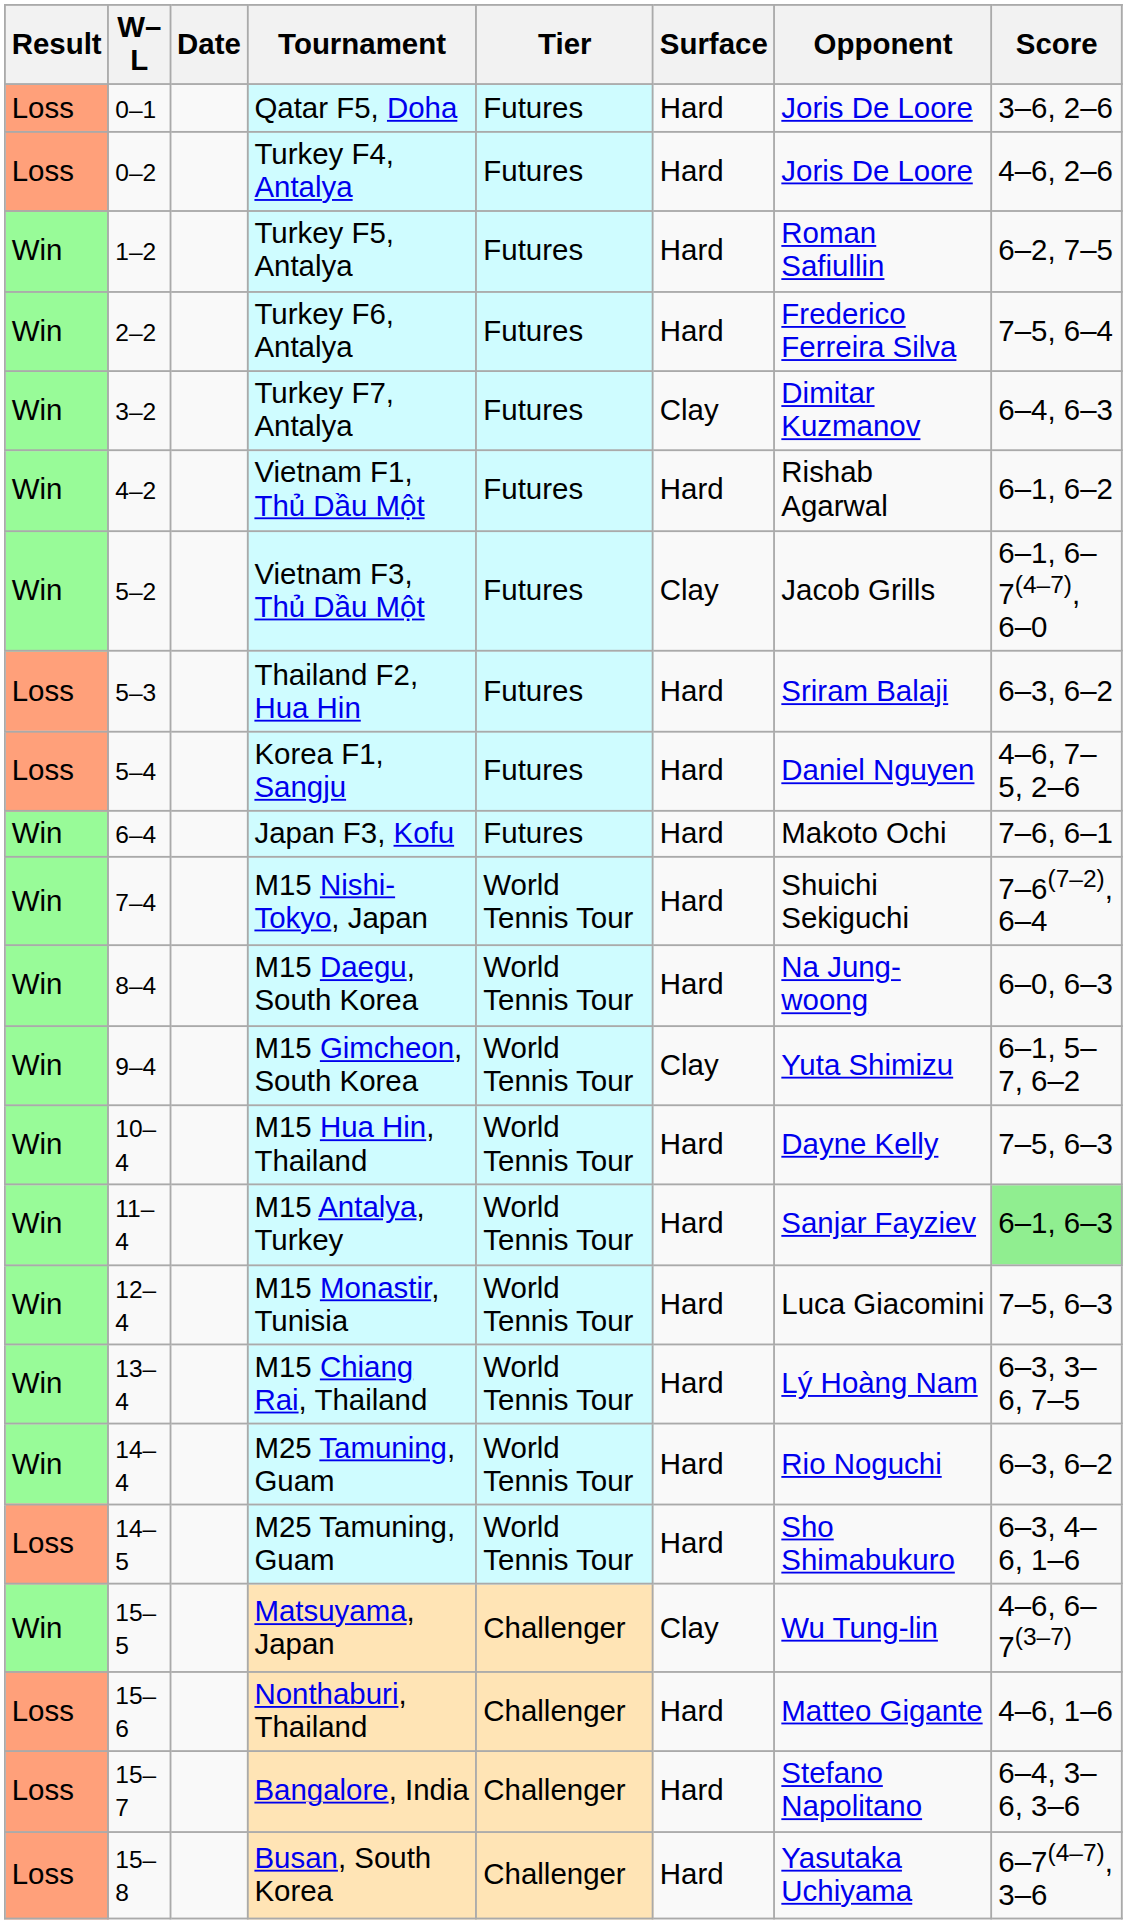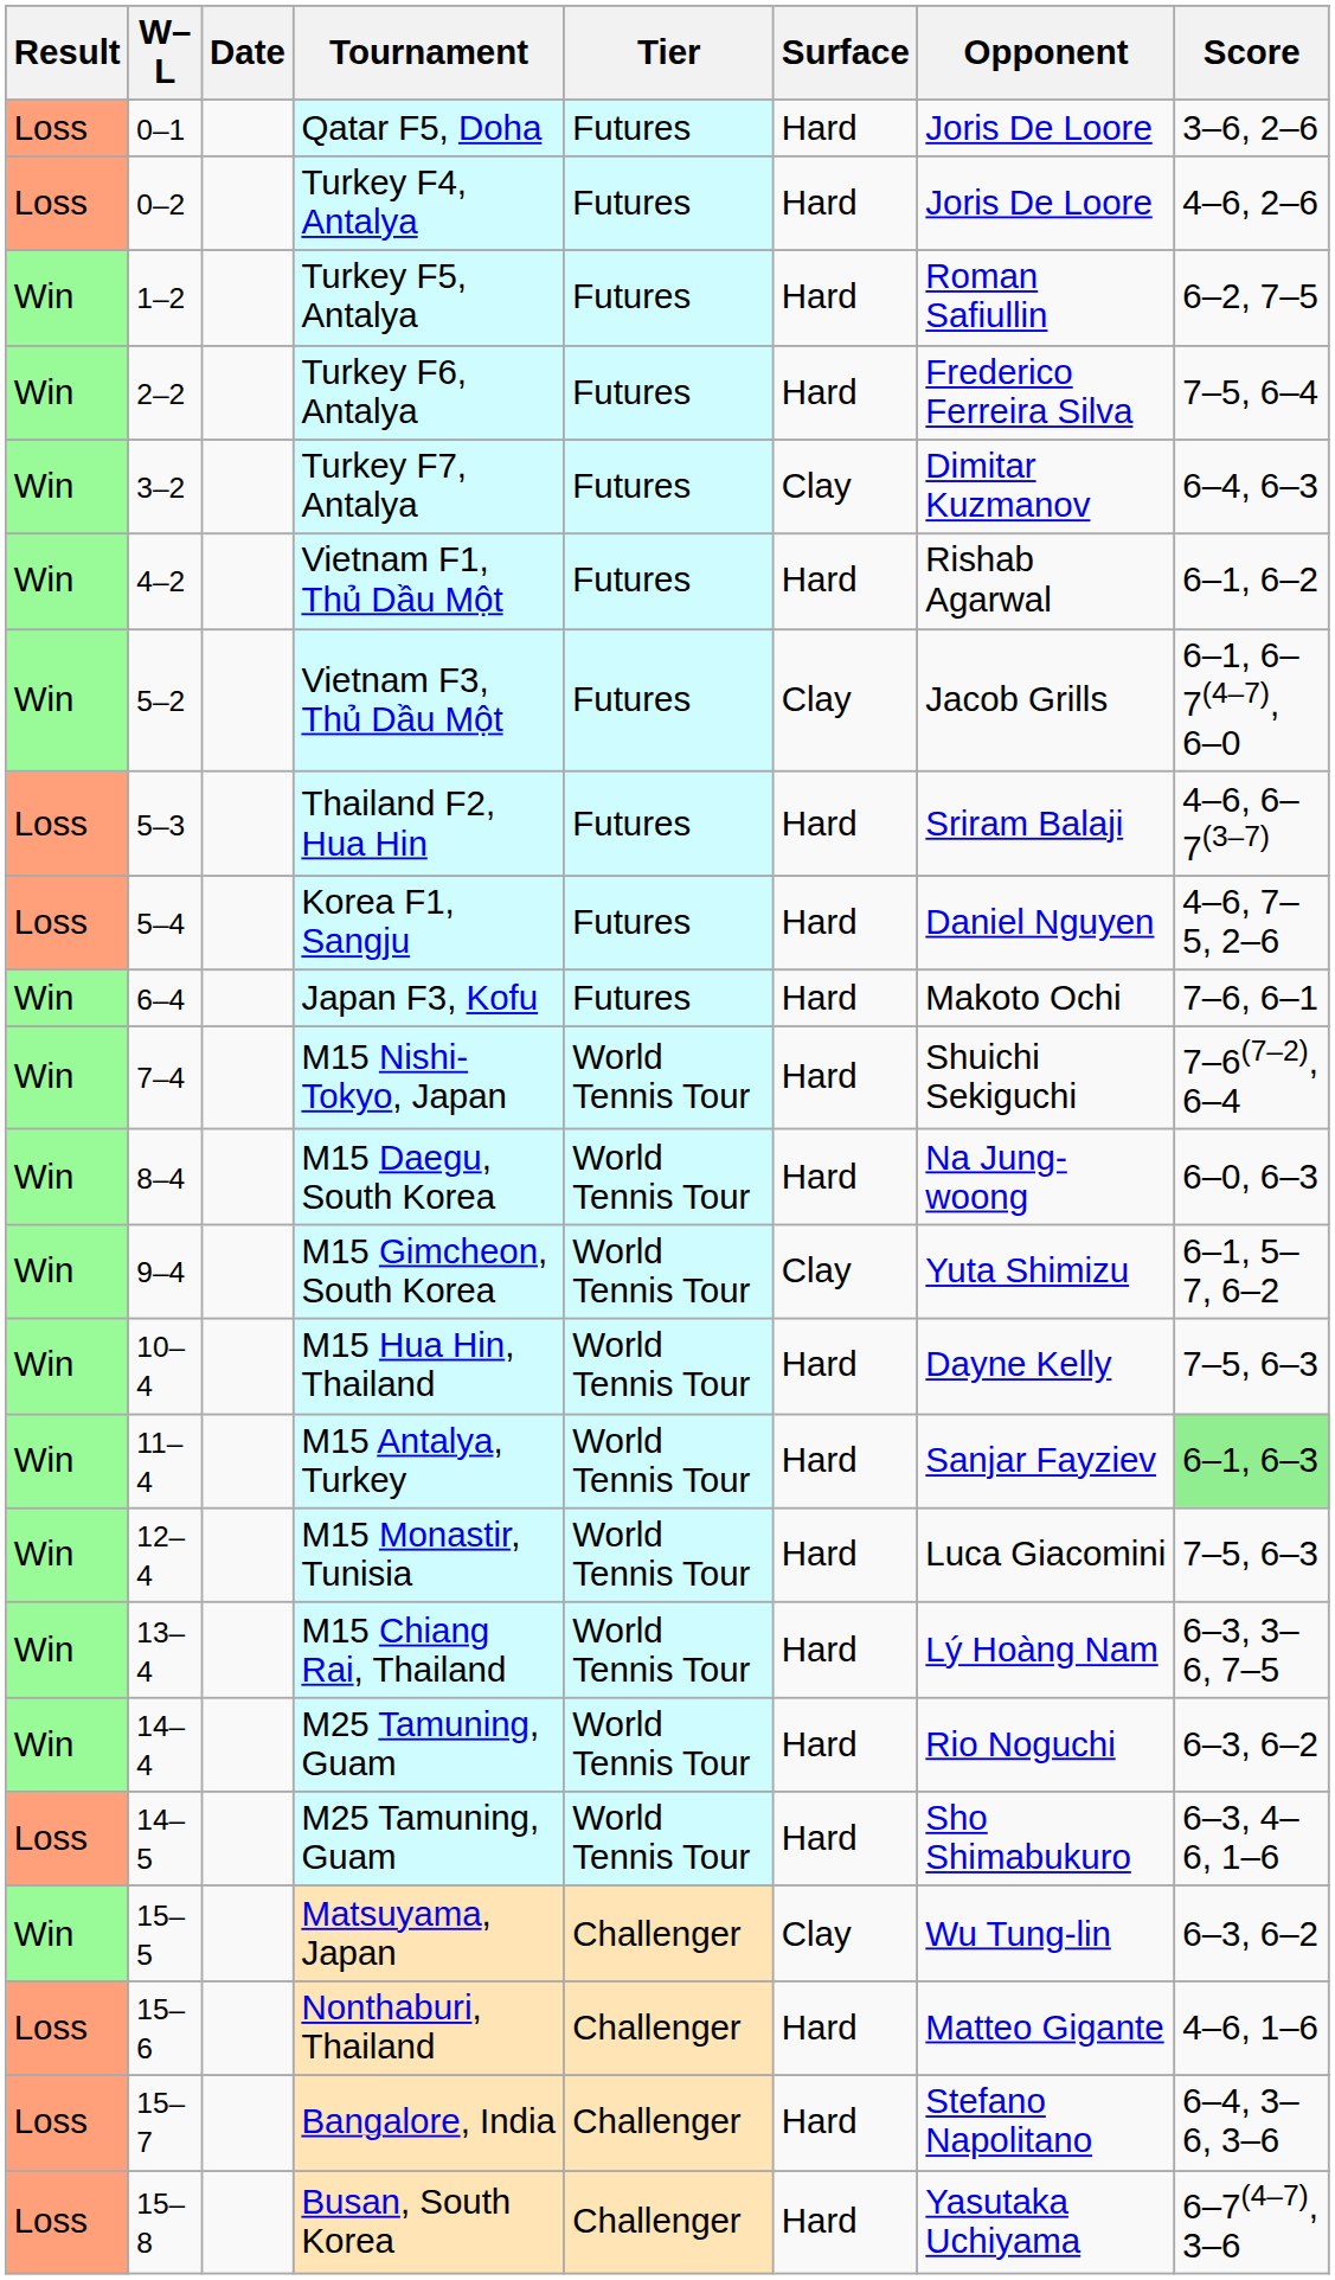Thailand F2, Hua Hin | Score: 6–3, 6–2 -> 4–6, 6–7(3–7)
Matsuyama, Japan | Score: 4–6, 6–7(3–7) -> 6–3, 6–2
